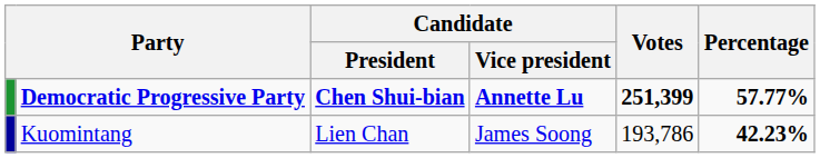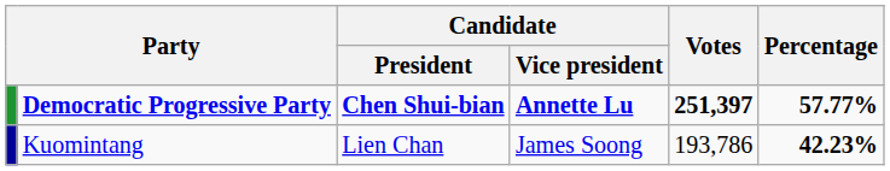Democratic Progressive Party | Votes: 251,399 -> 251,397
